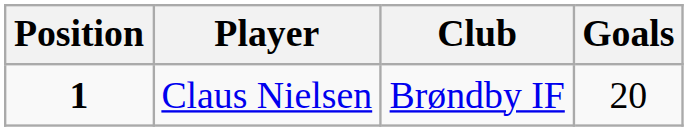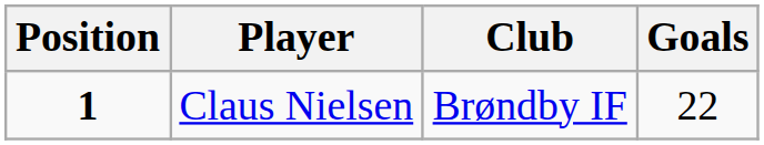Claus Nielsen | Goals: 20 -> 22
